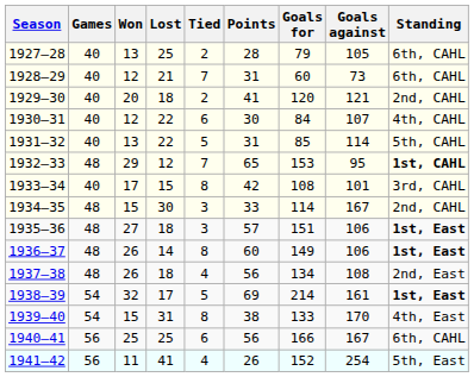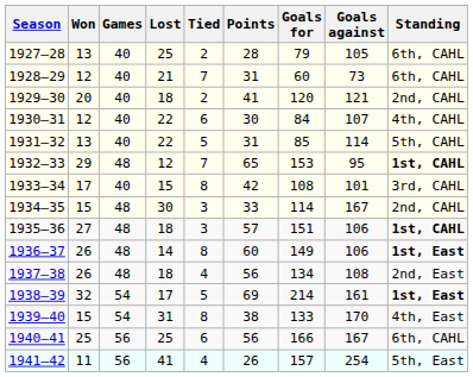columns swapped: Games <-> Won
1935–36 | Standing: 1st, East -> 1st, CAHL
1941–42 | Goals for: 152 -> 157
